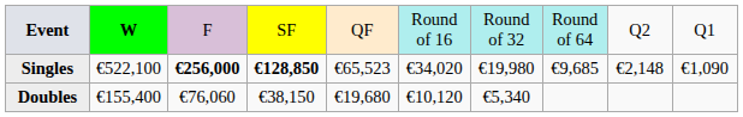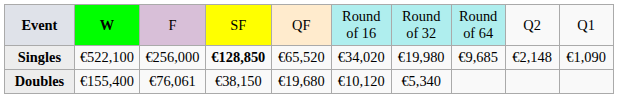Singles | column 3: bold -> normal
Singles | column 5: €65,523 -> €65,520
Doubles | column 3: €76,060 -> €76,061
